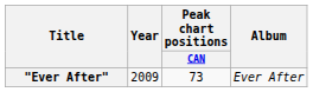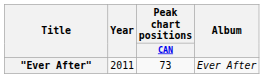"Ever After" | Year: 2009 -> 2011
